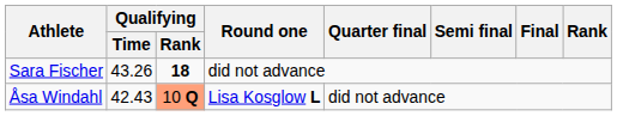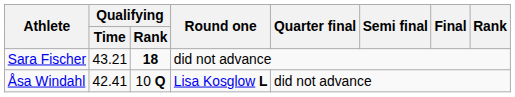Sara Fischer | Qualifying / Time: 43.26 -> 43.21
Åsa Windahl | Qualifying / Time: 42.43 -> 42.41
Åsa Windahl | Qualifying / Rank: lightsalmon background -> no background
